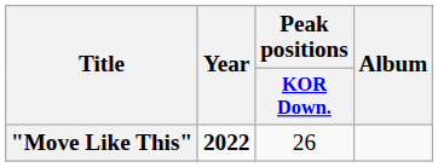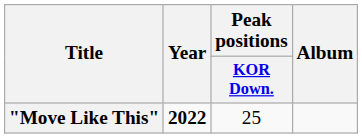"Move Like This" | Peak positions / KOR Down.: 26 -> 25
